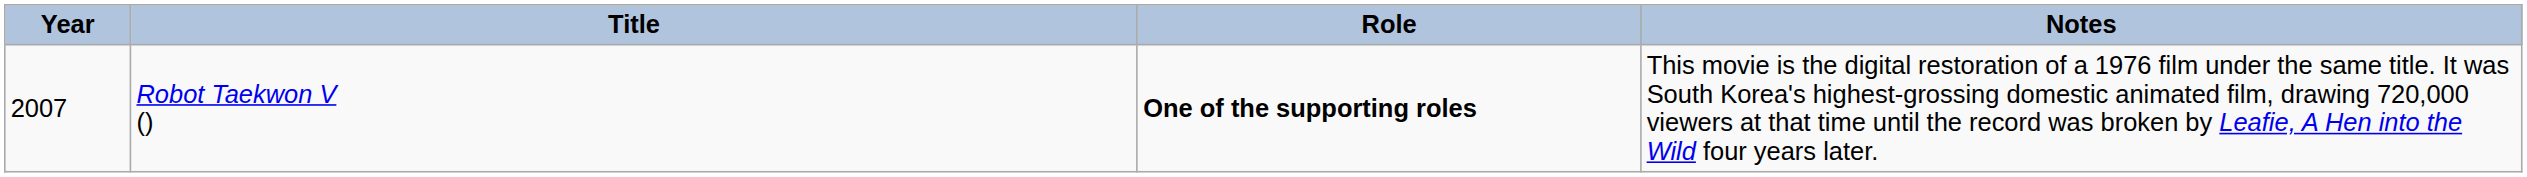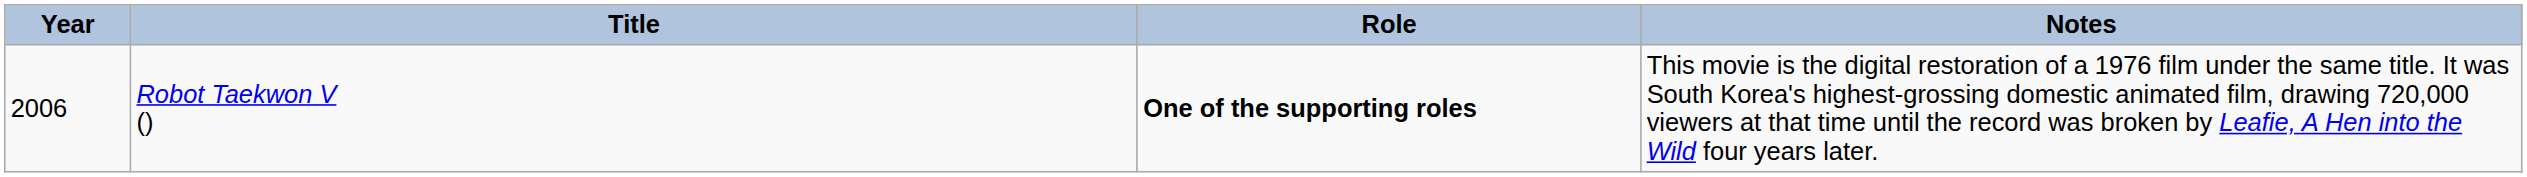Robot Taekwon V () | Year: 2007 -> 2006
